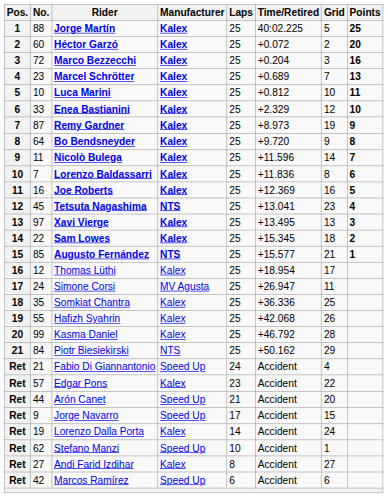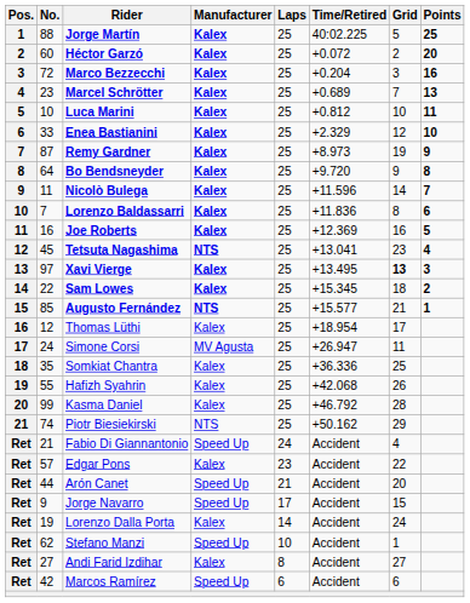Xavi Vierge | Grid: normal -> bold
Piotr Biesiekirski | No.: 84 -> 74
